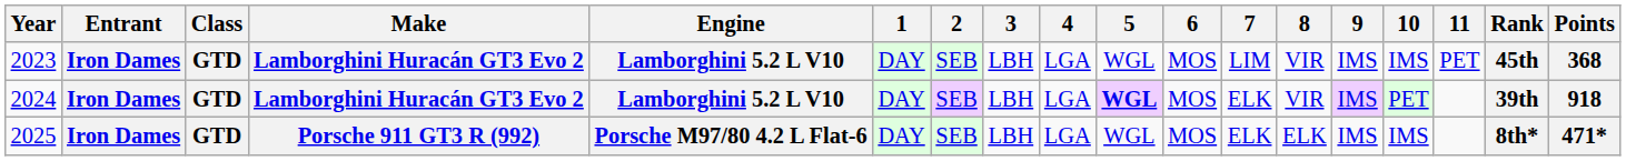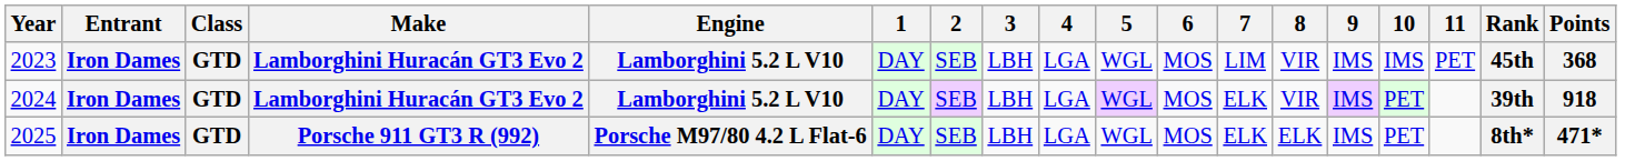2024 | 5: bold -> normal
2025 | 10: IMS -> PET
